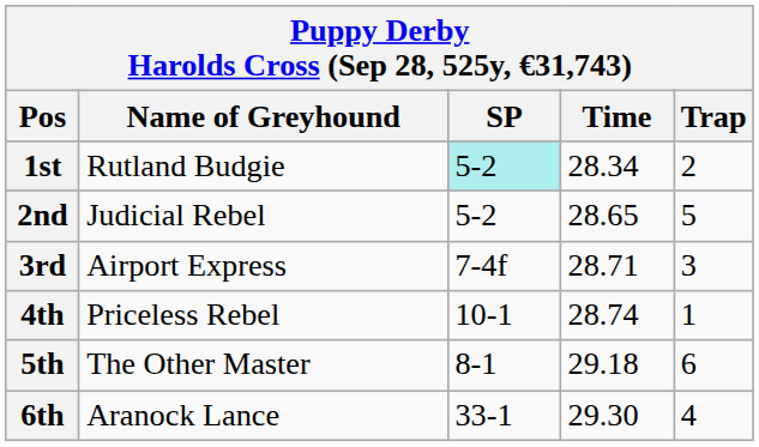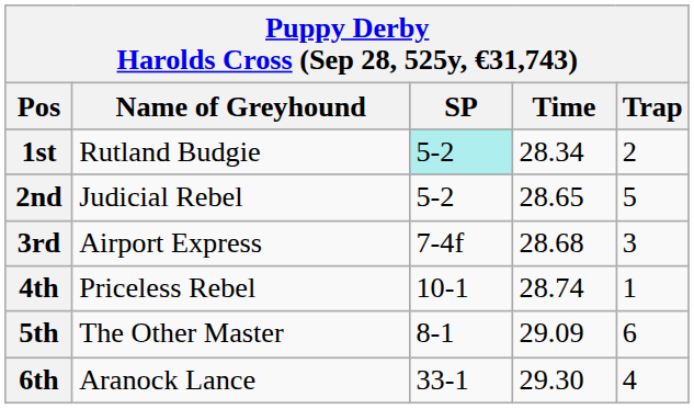3rd | Time: 28.71 -> 28.68
5th | Time: 29.18 -> 29.09
